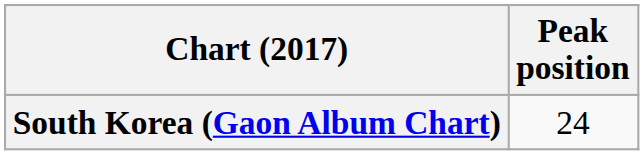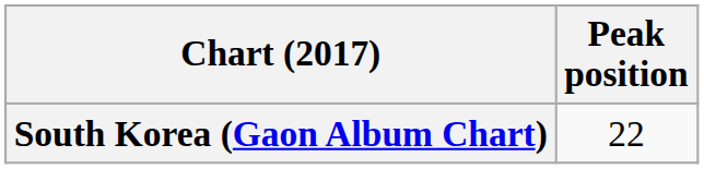South Korea (Gaon Album Chart) | Peak position: 24 -> 22
